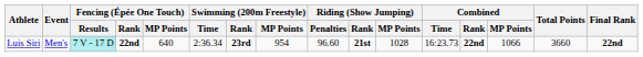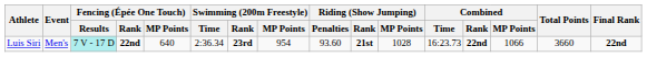Luis Siri | Riding (Show Jumping) / Penalties: 96.60 -> 93.60
